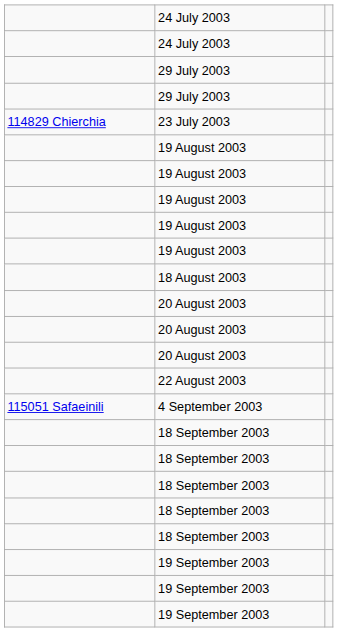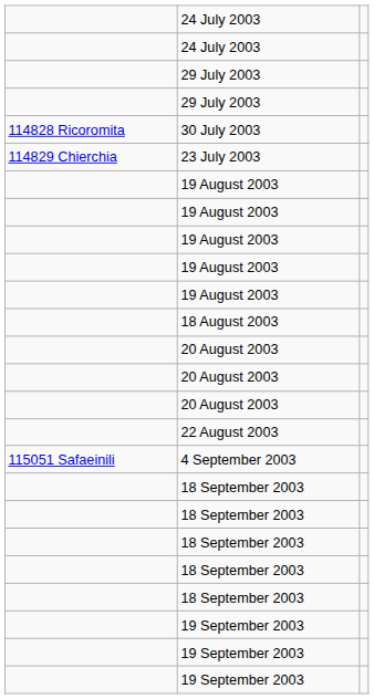+ row: 114828 Ricoromita | 30 July 2003
